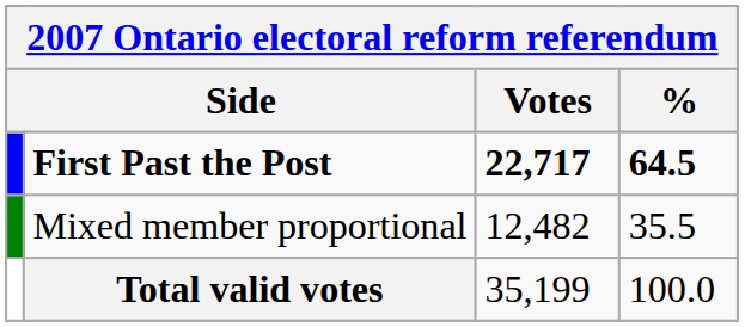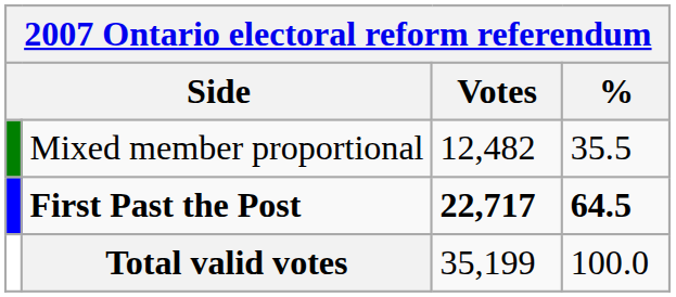rows swapped: First Past the Post <-> Mixed member proportional
